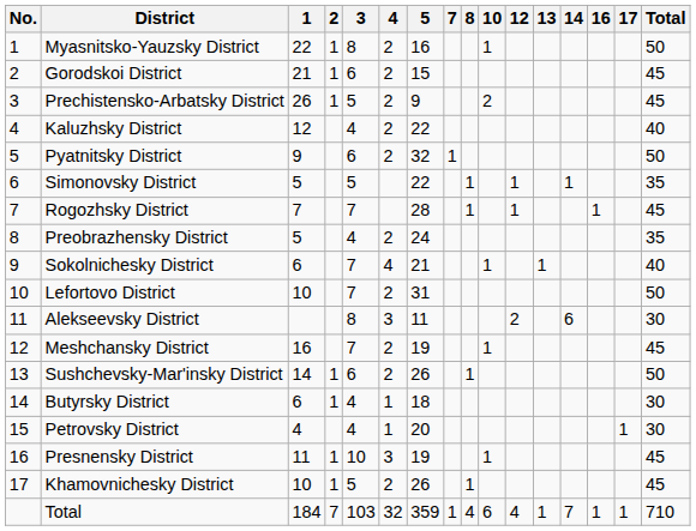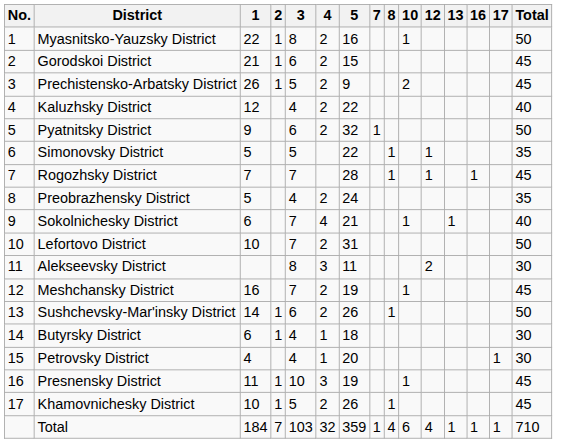- column: 14 | 1 | 6 | 7
